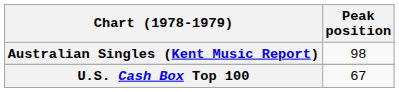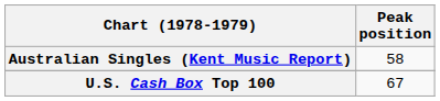Australian Singles (Kent Music Report) | Peak position: 98 -> 58
